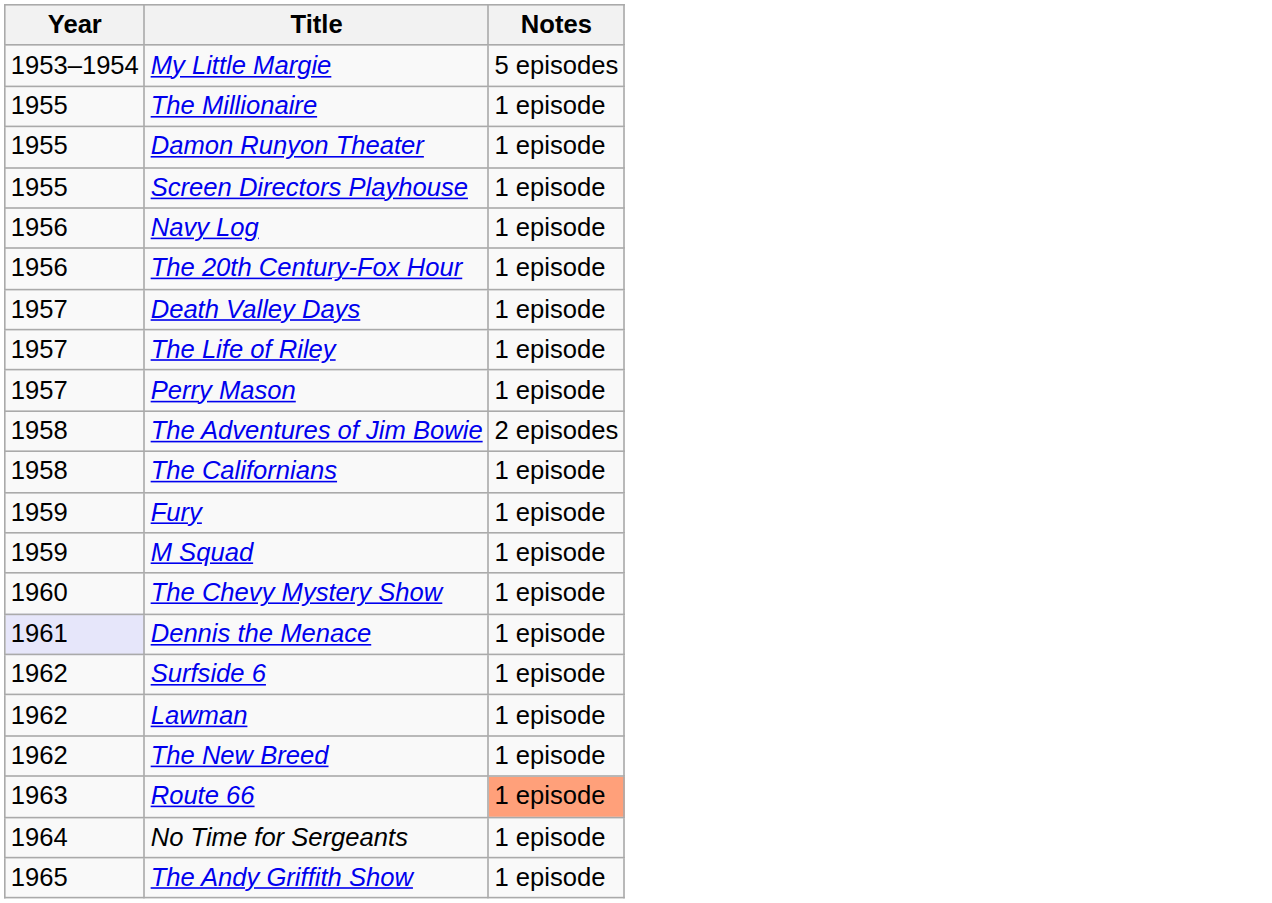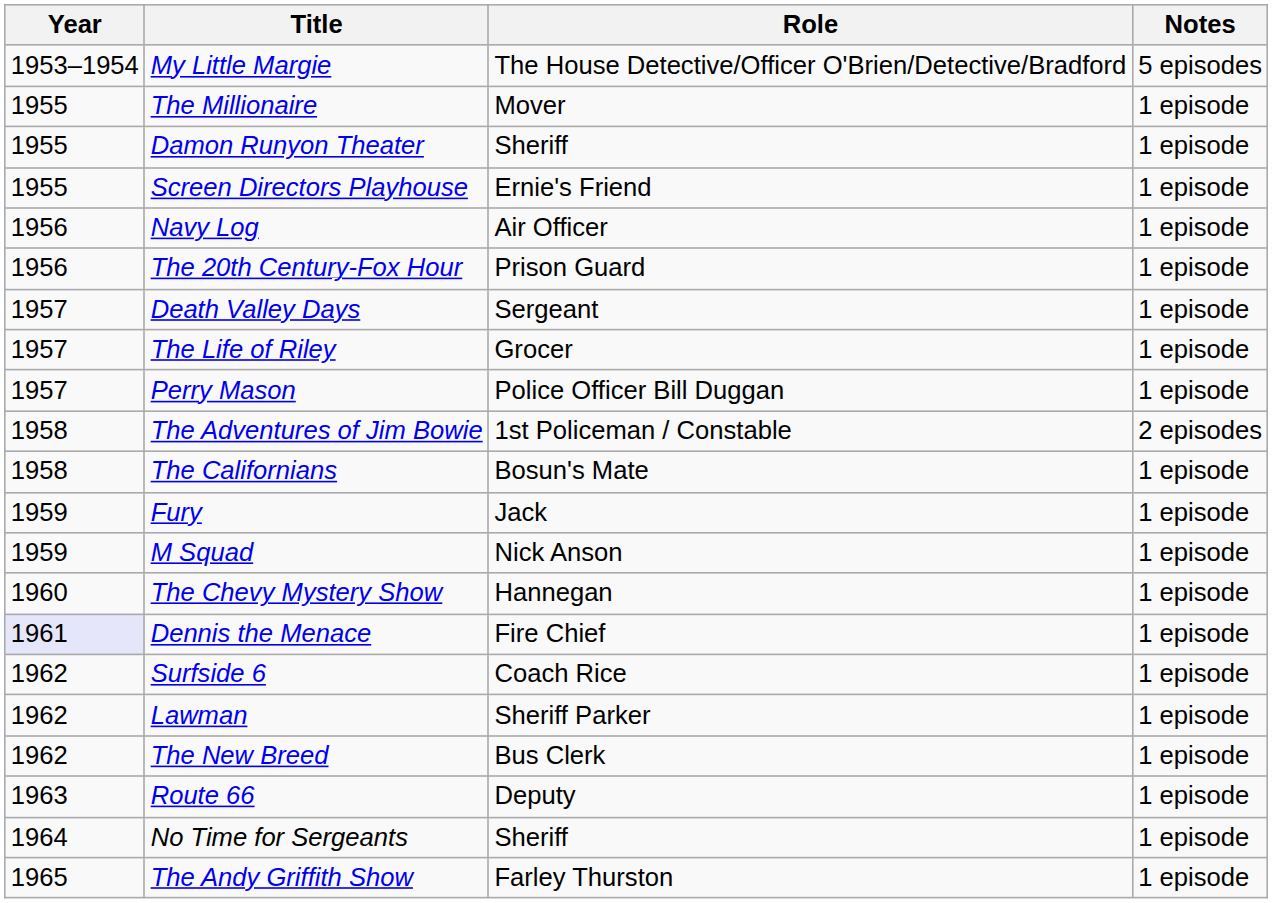+ column: Role | The House Detective/Officer O'Brien/Detective/Bradford | Mover | Sheriff | Ernie's Friend | Air Officer | Prison Guard | Sergeant | Grocer | Police Officer Bill Duggan | 1st Policeman / Constable | Bosun's Mate | Jack | Nick Anson | Hannegan | Fire Chief | Coach Rice | Sheriff Parker | Bus Clerk | Deputy | Sheriff | Farley Thurston
Route 66 | Notes: lightsalmon background -> no background
